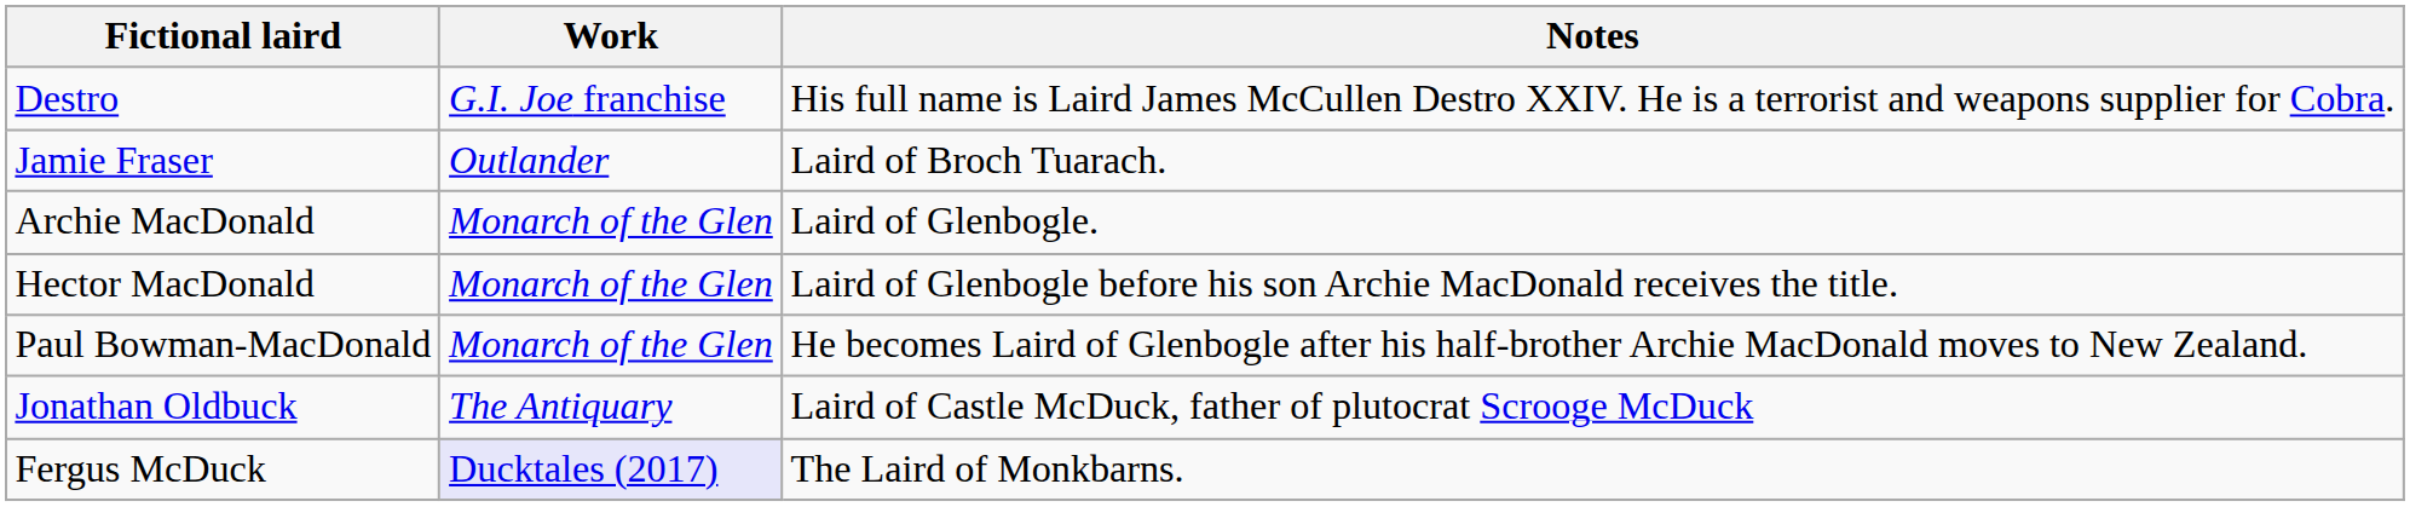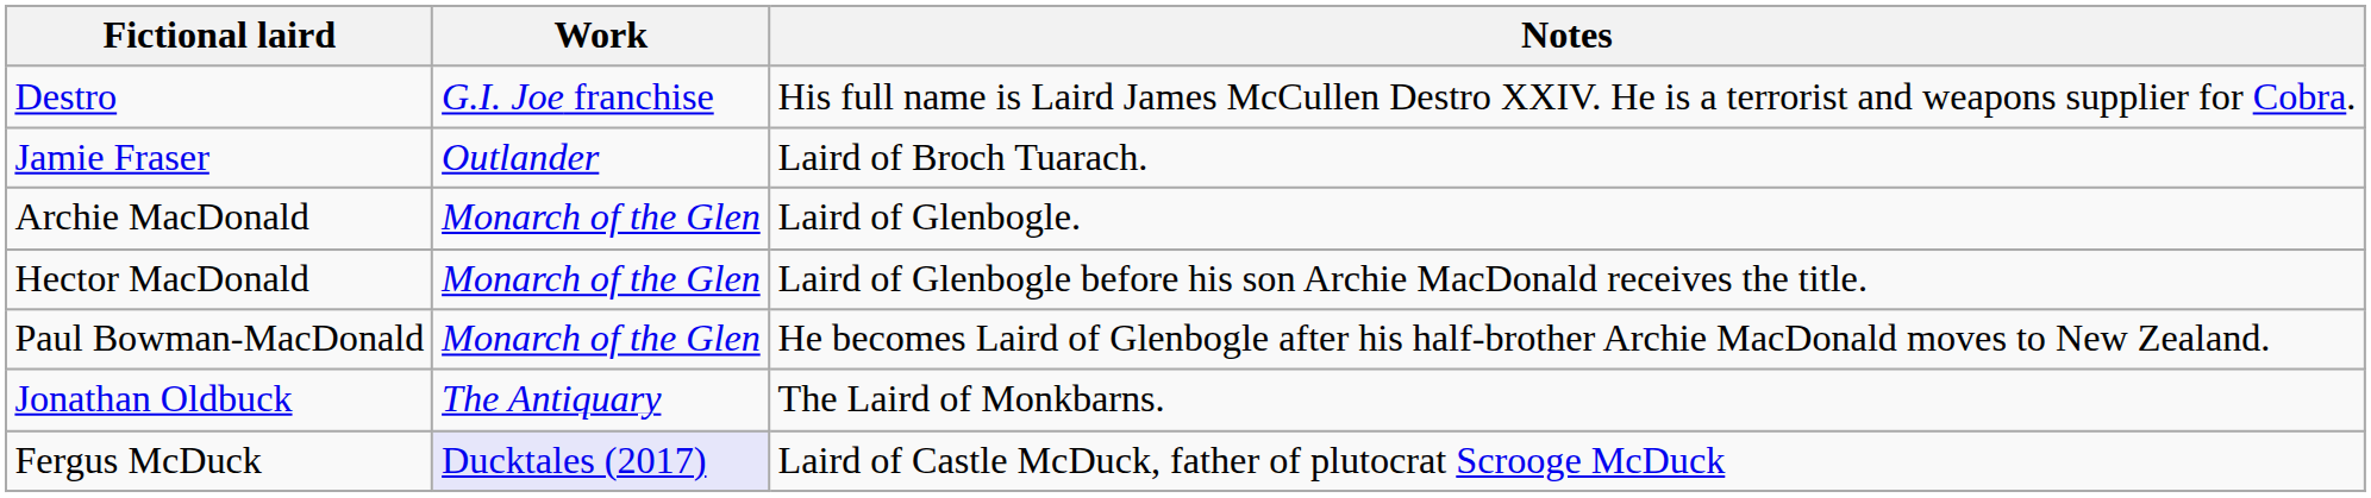Jonathan Oldbuck | Notes: Laird of Castle McDuck, father of plutocrat Scrooge McDuck -> The Laird of Monkbarns.
Fergus McDuck | Notes: The Laird of Monkbarns. -> Laird of Castle McDuck, father of plutocrat Scrooge McDuck
